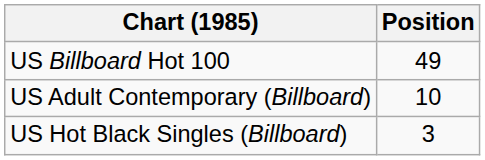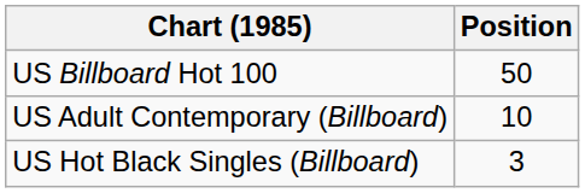US Billboard Hot 100 | Position: 49 -> 50
